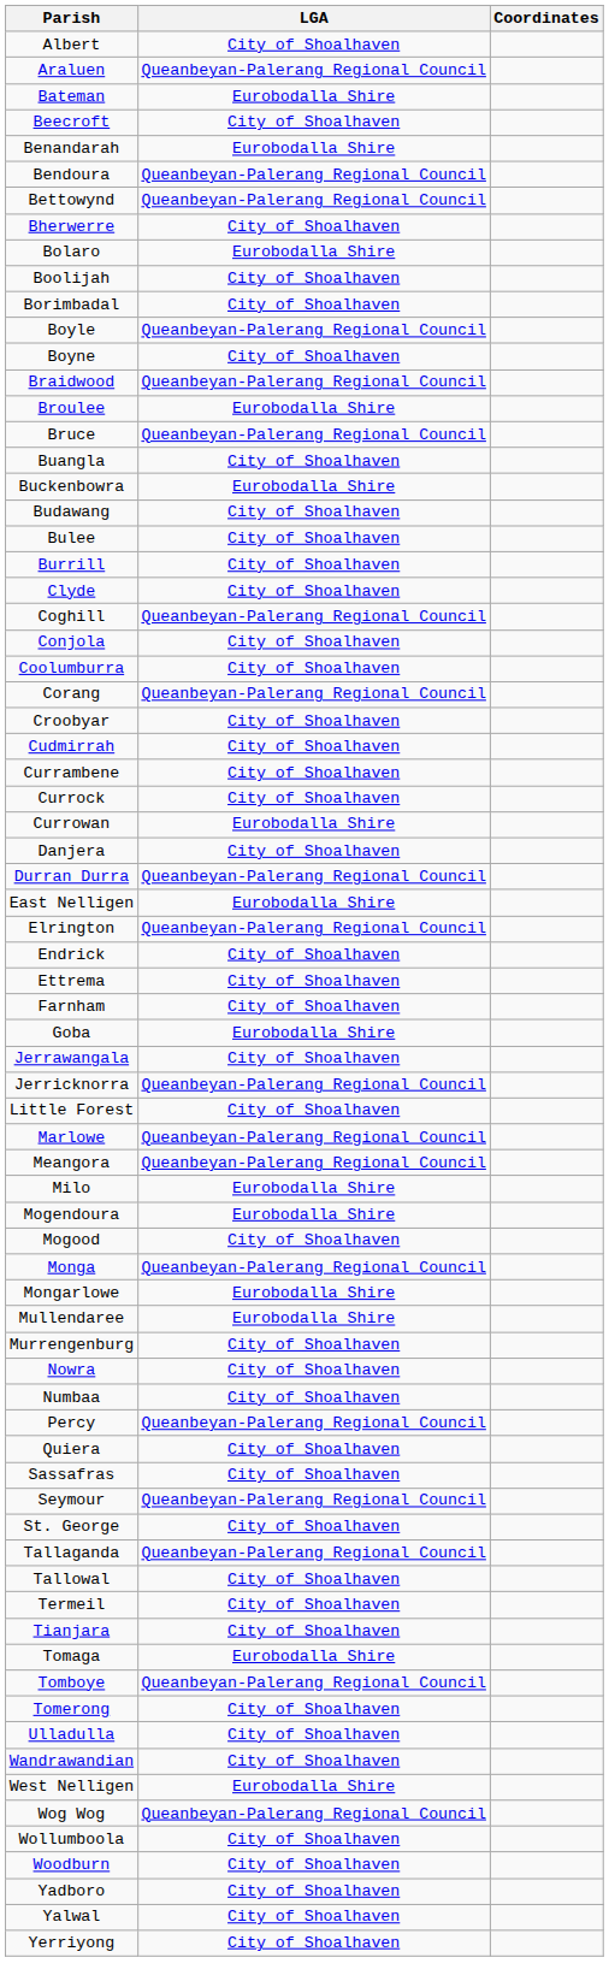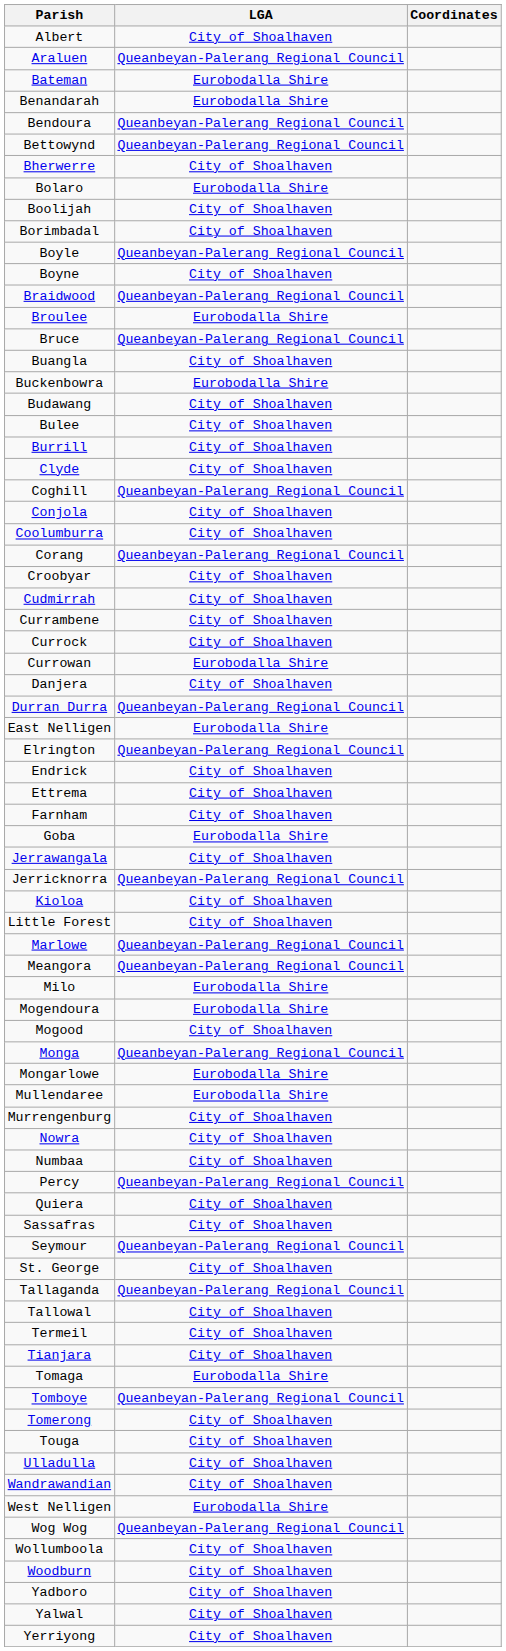- row: Beecroft | City of Shoalhaven
+ row: Kioloa | City of Shoalhaven
+ row: Touga | City of Shoalhaven
